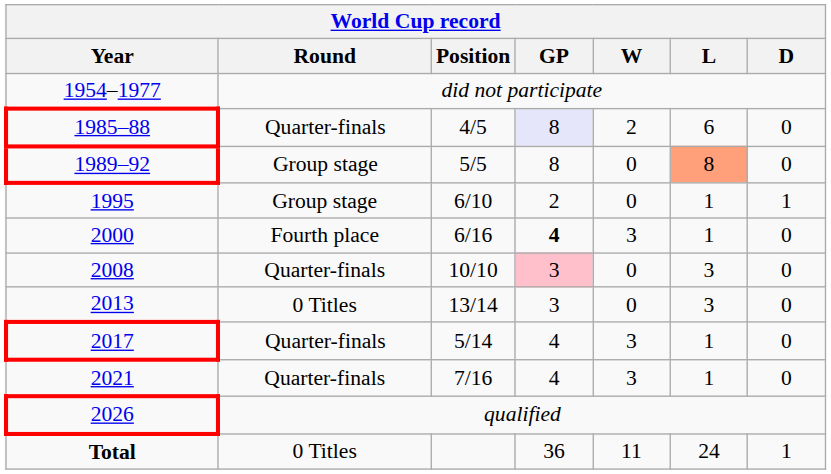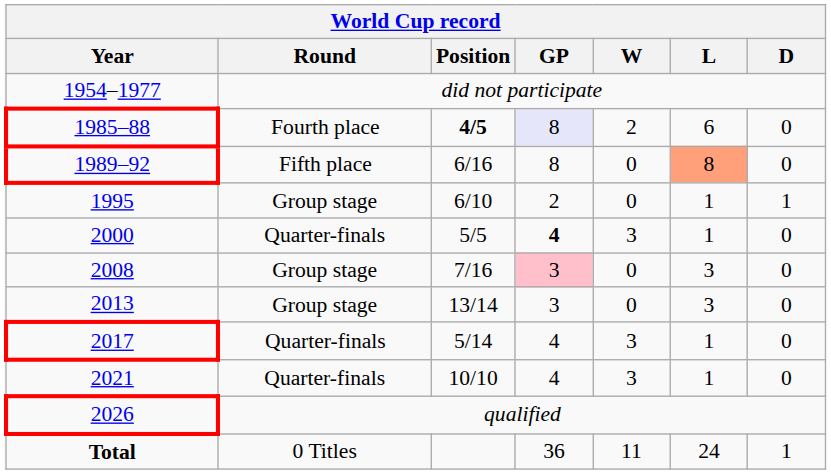1985–88 | Round: Quarter-finals -> Fourth place
1985–88 | Position: normal -> bold
1989–92 | Round: Group stage -> Fifth place
1989–92 | Position: 5/5 -> 6/16
2000 | Round: Fourth place -> Quarter-finals
2000 | Position: 6/16 -> 5/5
2008 | Round: Quarter-finals -> Group stage
2008 | Position: 10/10 -> 7/16
2013 | Round: 0 Titles -> Group stage
2021 | Position: 7/16 -> 10/10
